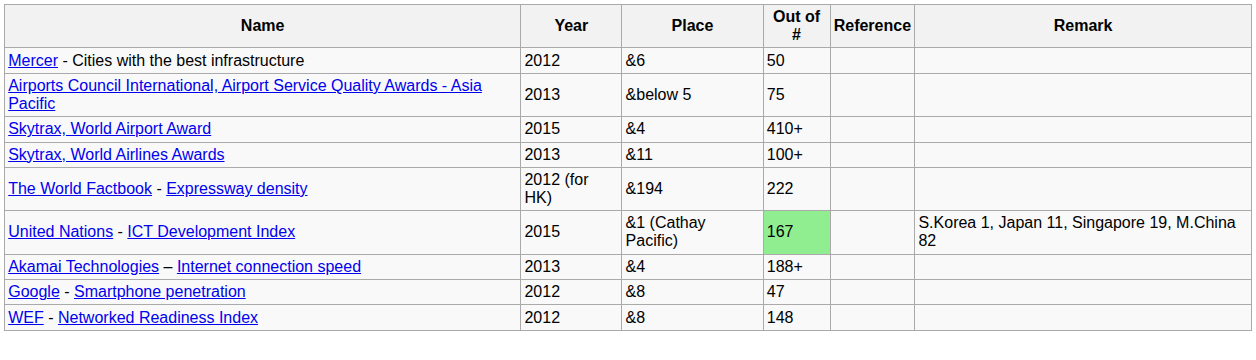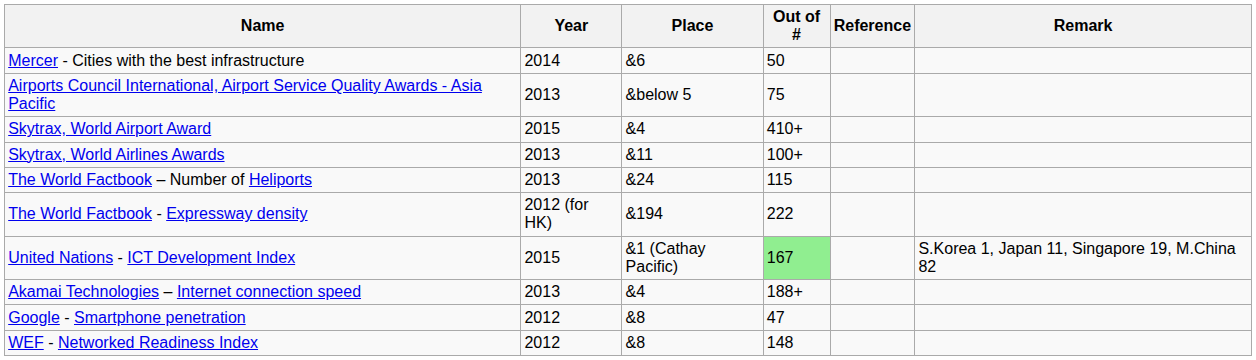Mercer - Cities with the best infrastructure | Year: 2012 -> 2014
+ row: The World Factbook – Number of Heliports | 2013 | &24 | 115
